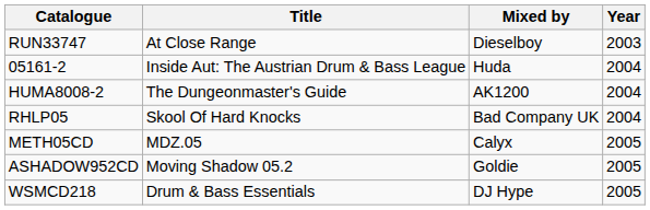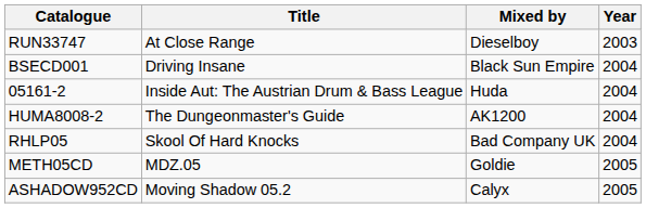+ row: BSECD001 | Driving Insane | Black Sun Empire | 2004
METH05CD | Mixed by: Calyx -> Goldie
ASHADOW952CD | Mixed by: Goldie -> Calyx
- row: WSMCD218 | Drum & Bass Essentials | DJ Hype | 2005
